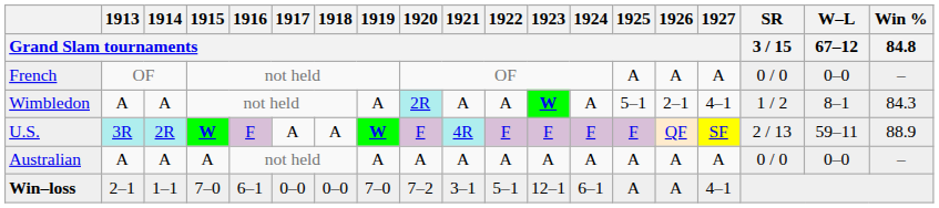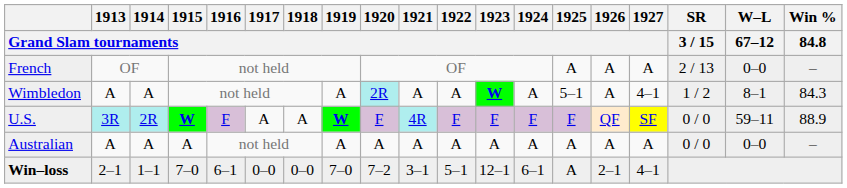French | SR / 3 / 15: 0 / 0 -> 2 / 13
Wimbledon | 1926 / Grand Slam tournaments: 2–1 -> A
U.S. | SR / 3 / 15: 2 / 13 -> 0 / 0
Win–loss | 1926 / Grand Slam tournaments: A -> 2–1
